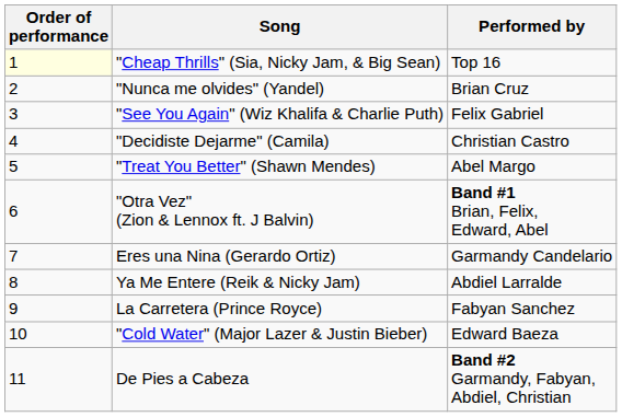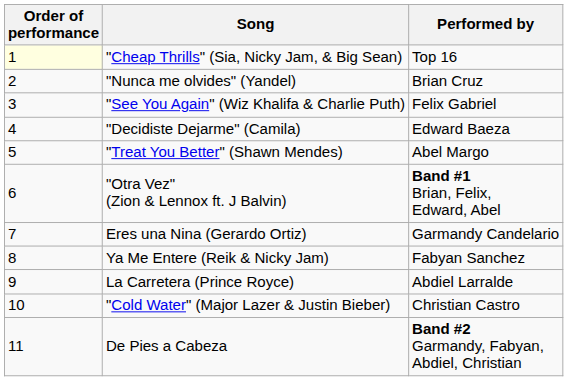"Decidiste Dejarme" (Camila) | Performed by: Christian Castro -> Edward Baeza
Ya Me Entere (Reik & Nicky Jam) | Performed by: Abdiel Larralde -> Fabyan Sanchez
La Carretera (Prince Royce) | Performed by: Fabyan Sanchez -> Abdiel Larralde
"Cold Water" (Major Lazer & Justin Bieber) | Performed by: Edward Baeza -> Christian Castro
